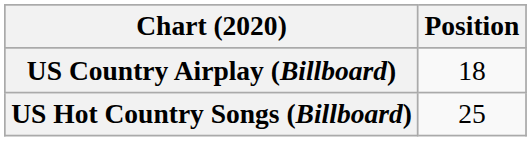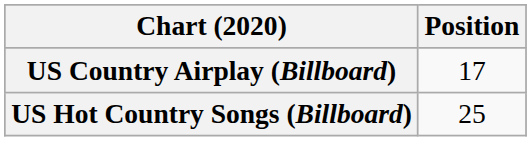US Country Airplay (Billboard) | Position: 18 -> 17
